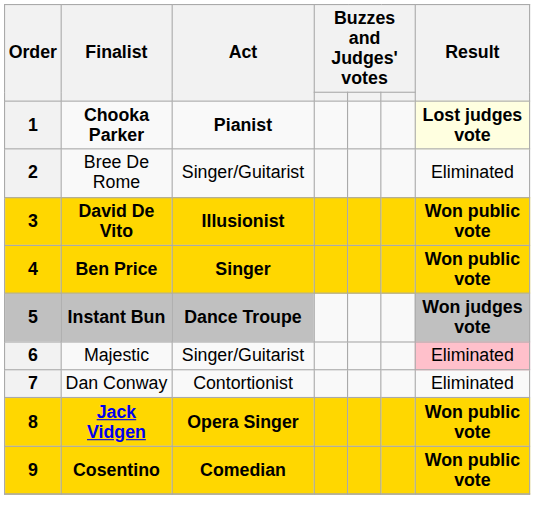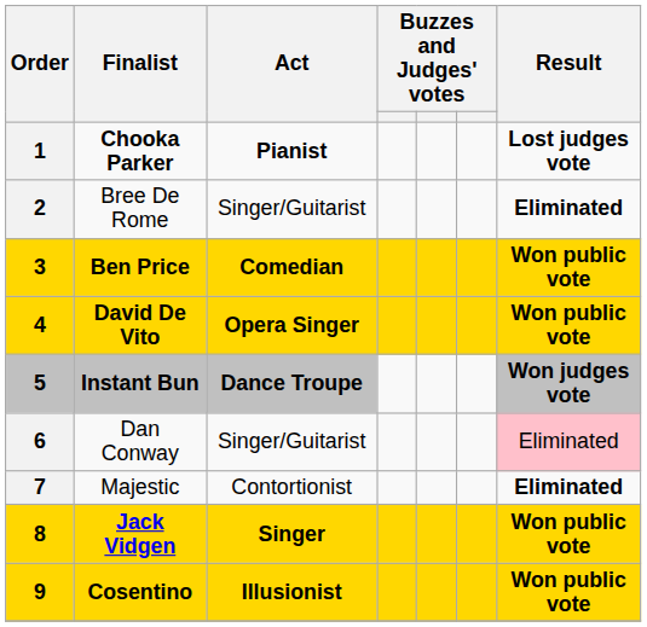1 | Result: lightyellow background -> no background
2 | Result: normal -> bold
3 | Finalist: David De Vito -> Ben Price
3 | Act: Illusionist -> Comedian
4 | Finalist: Ben Price -> David De Vito
4 | Act: Singer -> Opera Singer
6 | Finalist: Majestic -> Dan Conway
7 | Finalist: Dan Conway -> Majestic
7 | Result: normal -> bold
8 | Act: Opera Singer -> Singer
9 | Act: Comedian -> Illusionist
